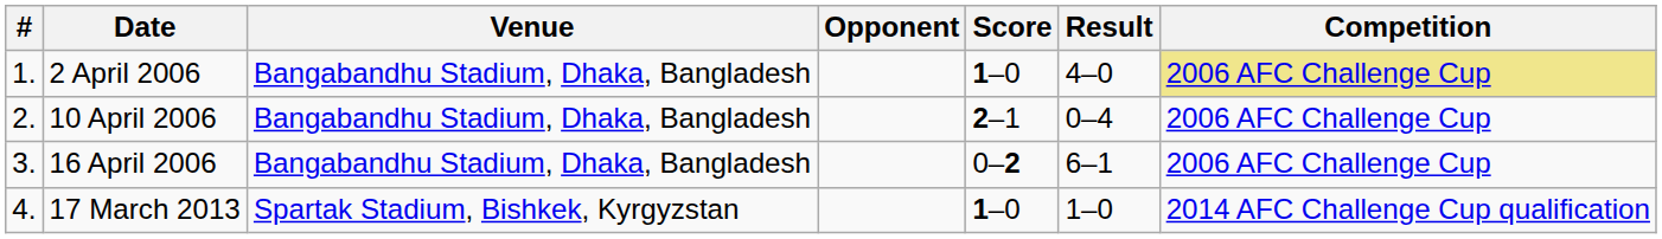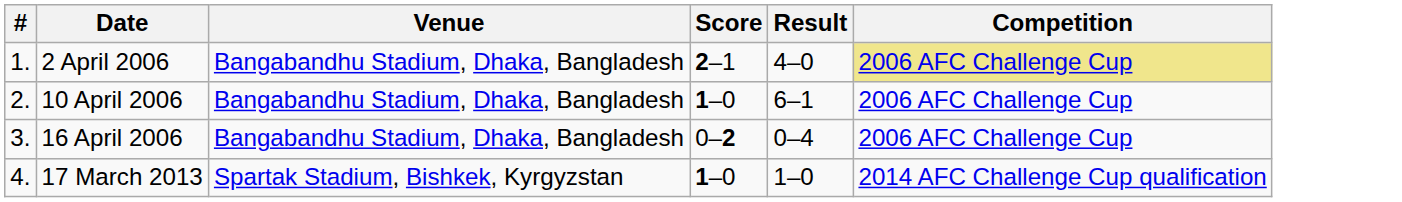- column: Opponent
2 April 2006 | Score: 1–0 -> 2–1
10 April 2006 | Score: 2–1 -> 1–0
10 April 2006 | Result: 0–4 -> 6–1
16 April 2006 | Result: 6–1 -> 0–4
